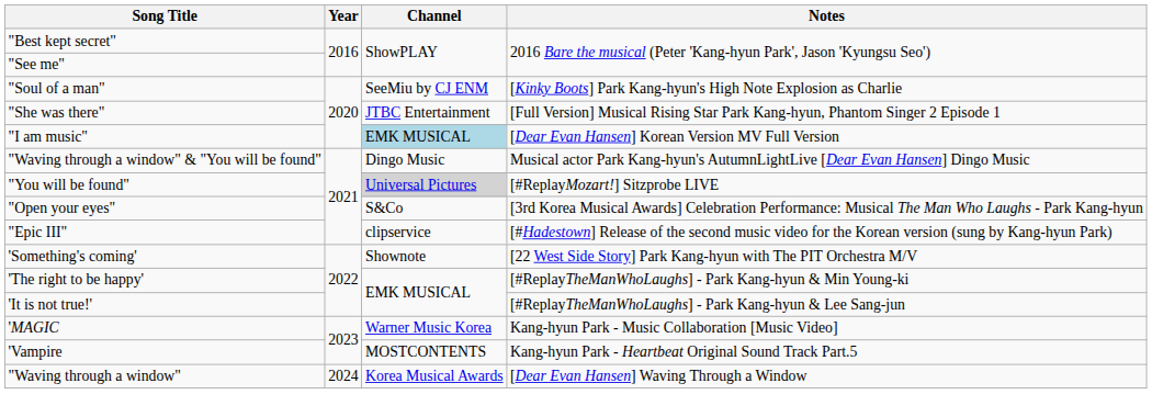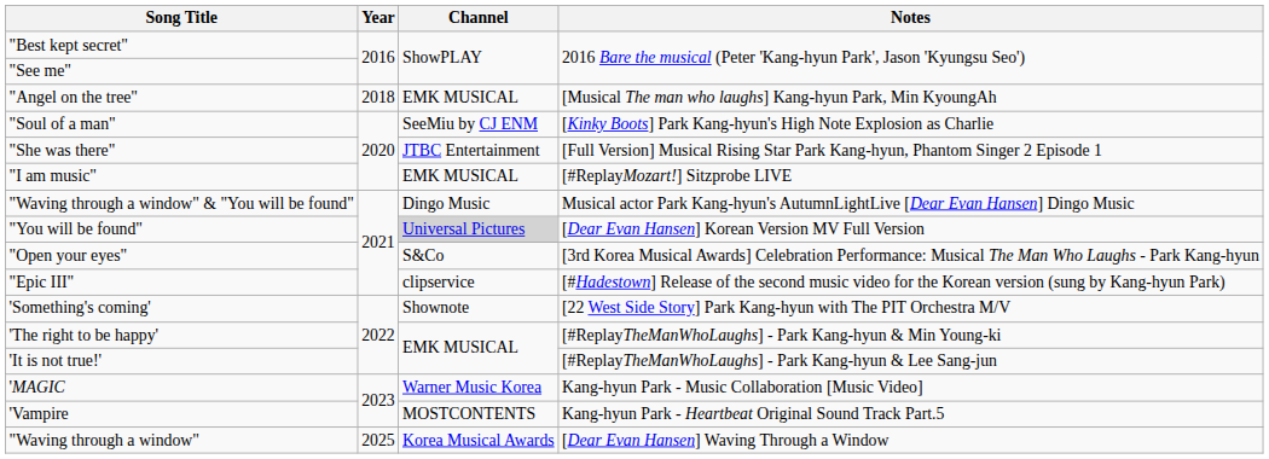+ row: "Angel on the tree" | 2018 | EMK MUSICAL | [Musical The man who laughs] Kang-hyun Park, Min KyoungAh
"I am music" | Channel: lightblue background -> no background
"I am music" | Notes: [Dear Evan Hansen] Korean Version MV Full Version -> [#ReplayMozart!] Sitzprobe LIVE
"You will be found" | Notes: [#ReplayMozart!] Sitzprobe LIVE -> [Dear Evan Hansen] Korean Version MV Full Version
"Waving through a window" | Year: 2024 -> 2025
